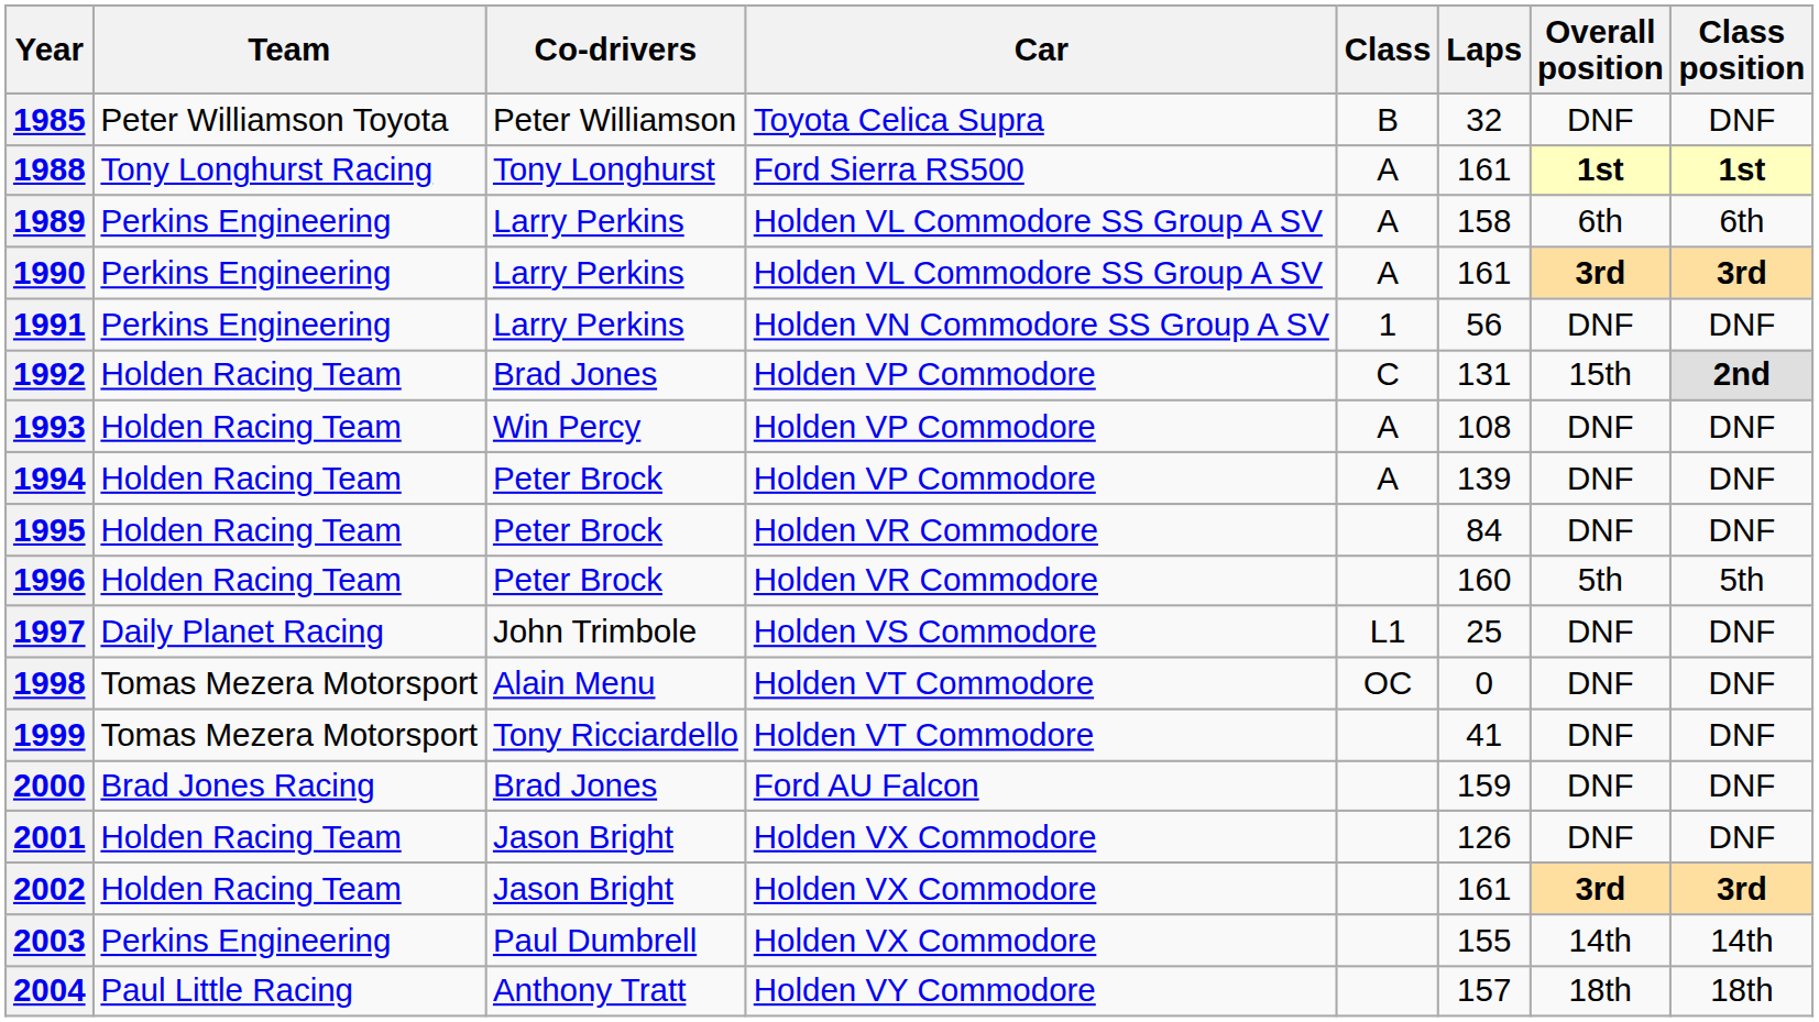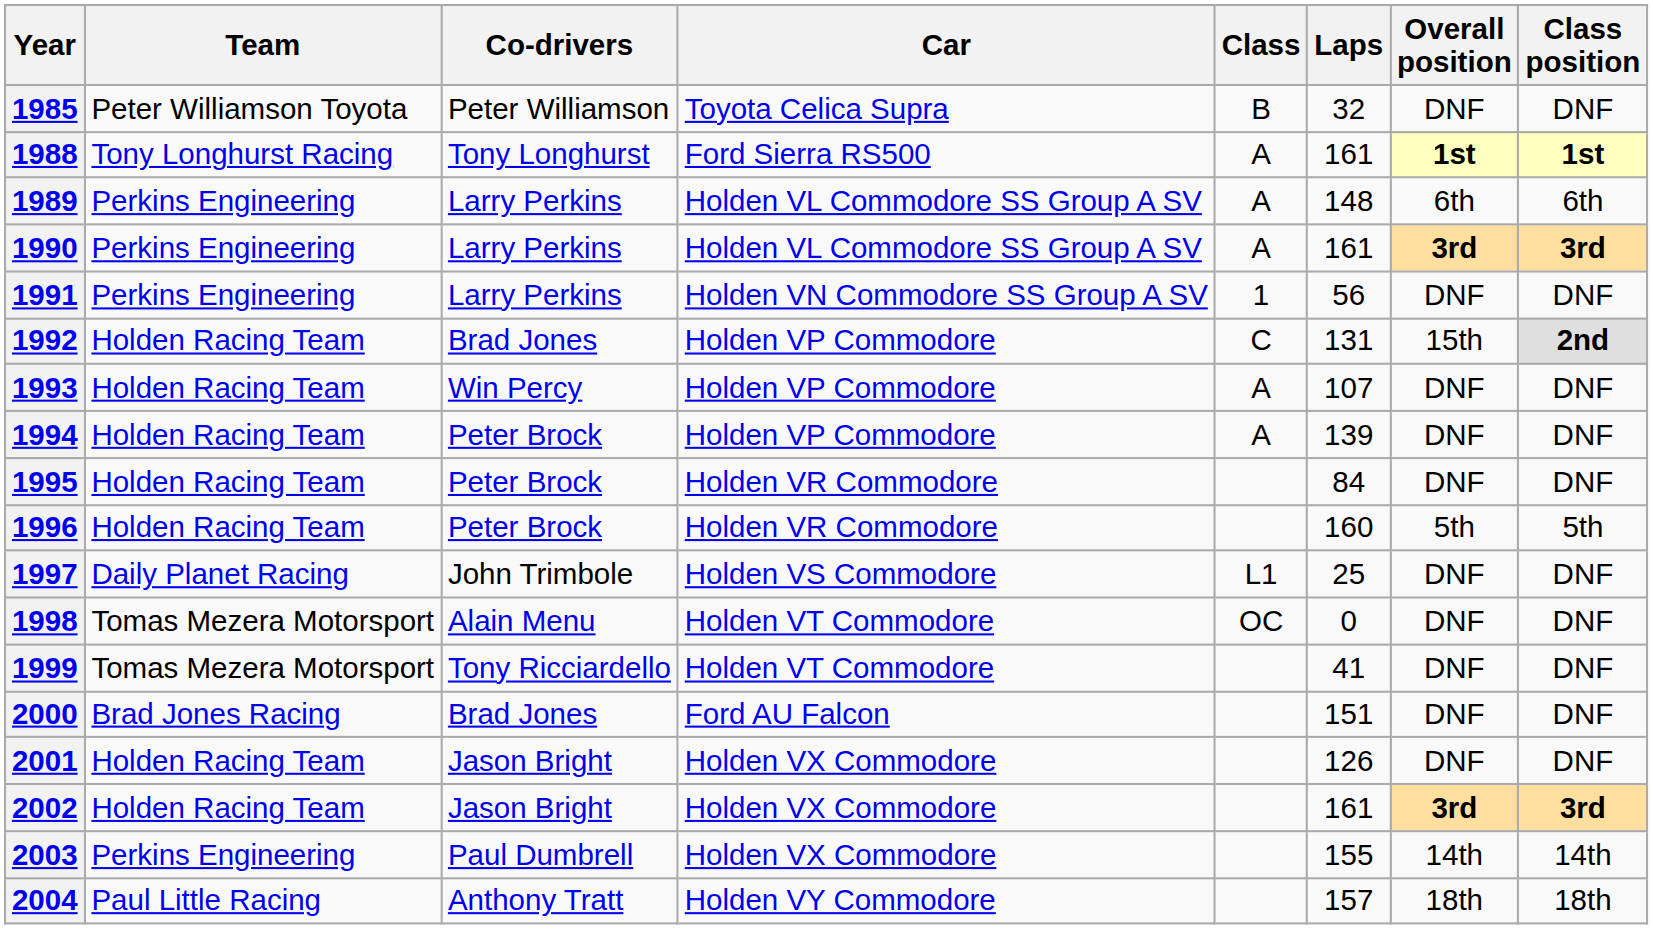1989 | Laps: 158 -> 148
1993 | Laps: 108 -> 107
2000 | Laps: 159 -> 151
